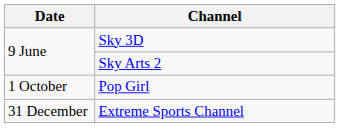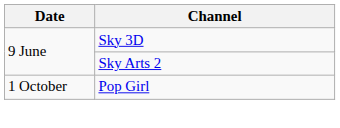- row: 31 December | Extreme Sports Channel
